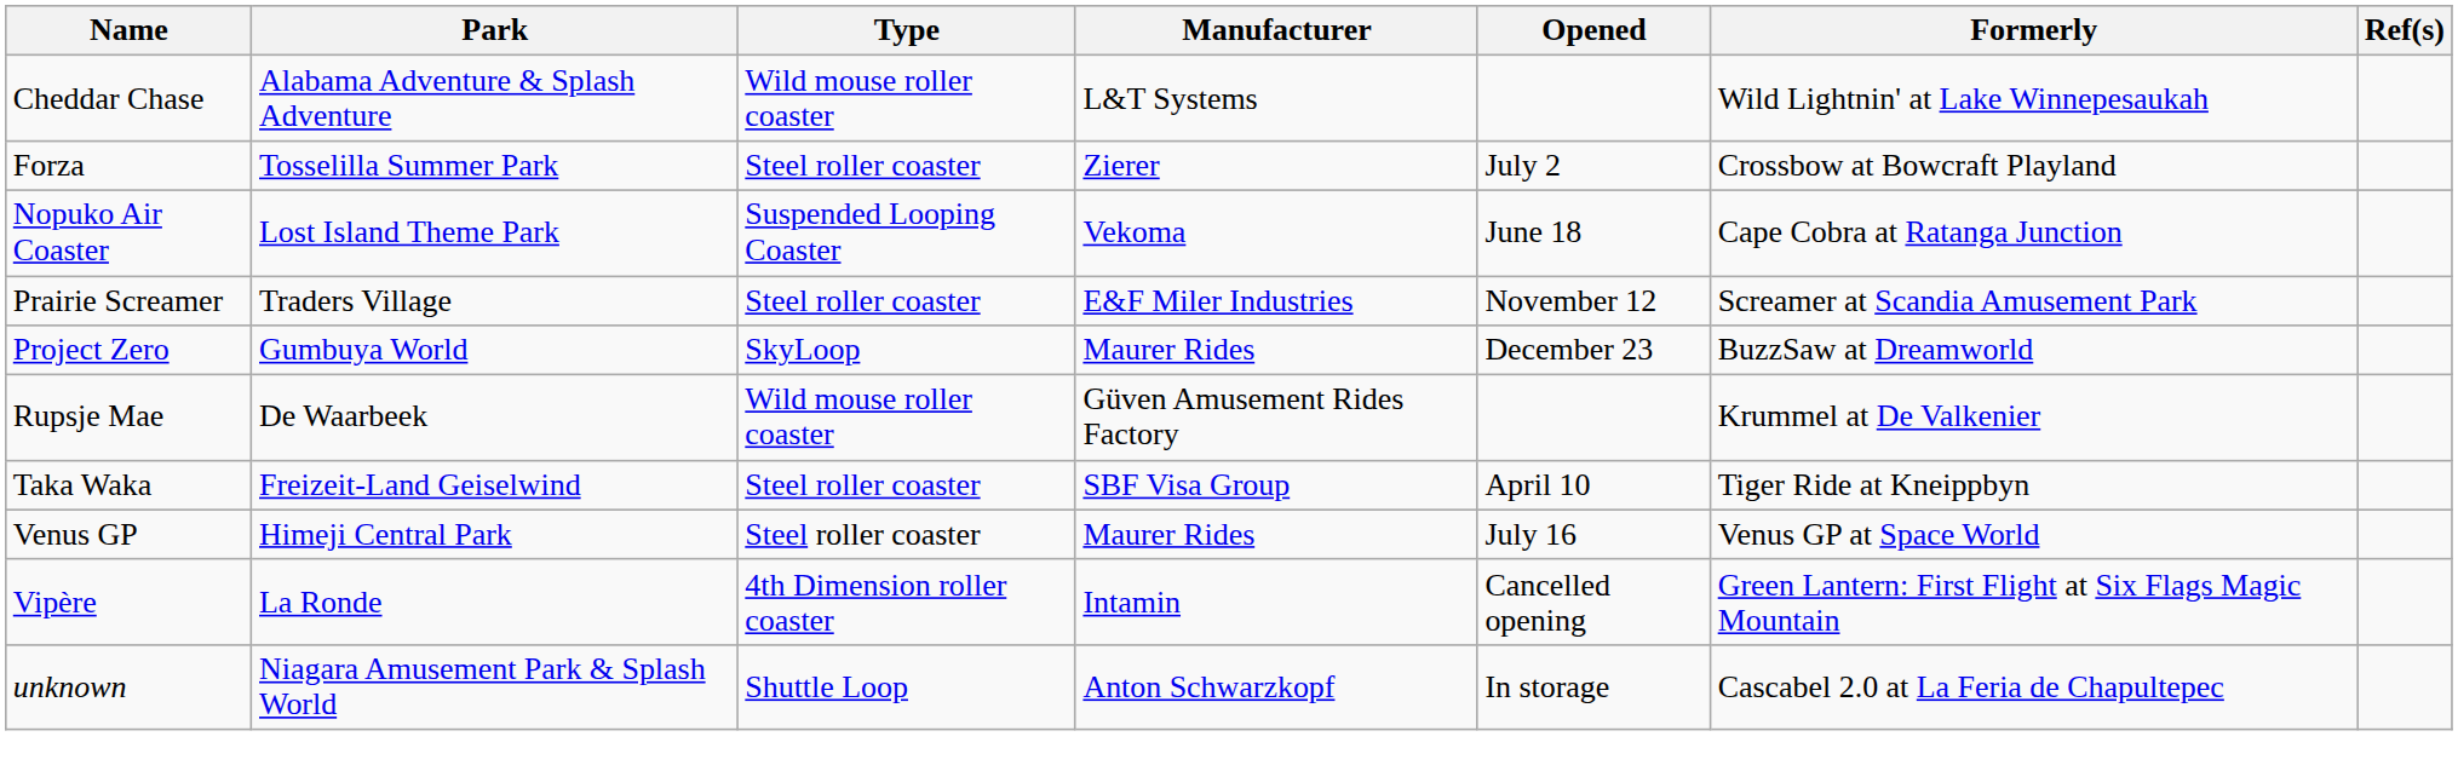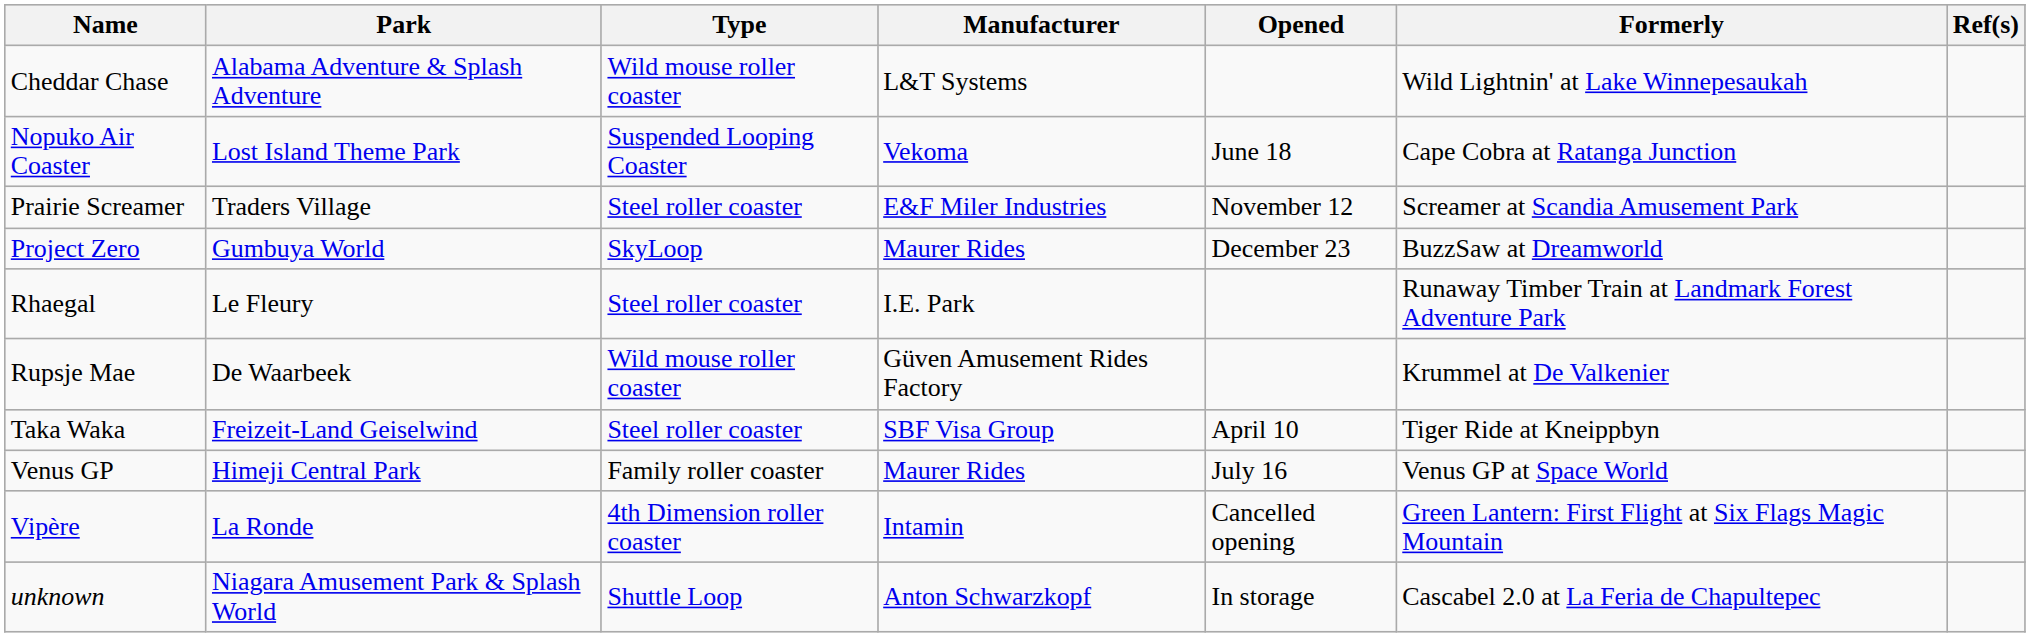- row: Forza | Tosselilla Summer Park | Steel roller coaster | Zierer | July 2 | Crossbow at Bowcraft Playland
+ row: Rhaegal | Le Fleury | Steel roller coaster | I.E. Park | Runaway Timber Train at Landmark Forest Adventure Park
Venus GP | Type: Steel roller coaster -> Family roller coaster
